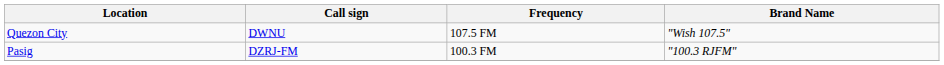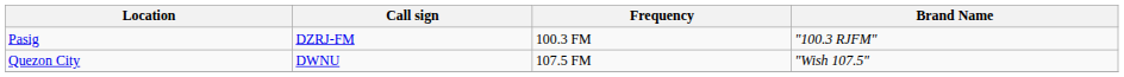rows swapped: Pasig <-> Quezon City
